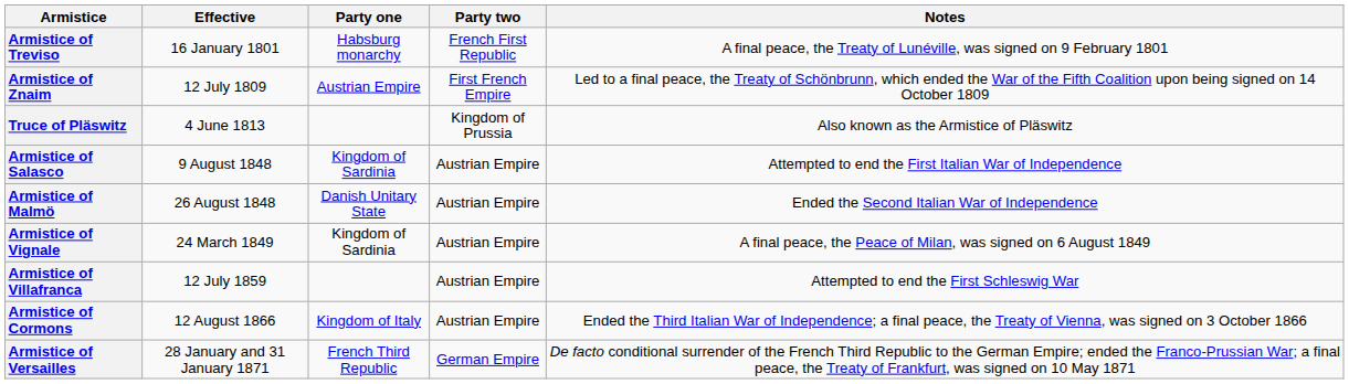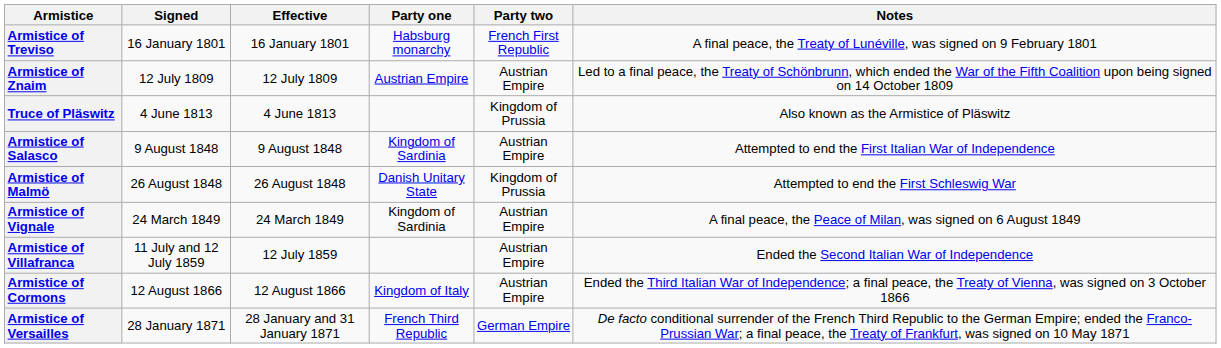+ column: Signed | 16 January 1801 | 12 July 1809 | 4 June 1813 | 9 August 1848 | 26 August 1848 | 24 March 1849 | 11 July and 12 July 1859 | 12 August 1866 | 28 January 1871
Armistice of Znaim | Party two: First French Empire -> Austrian Empire
Armistice of Malmö | Party two: Austrian Empire -> Kingdom of Prussia
Armistice of Malmö | Notes: Ended the Second Italian War of Independence -> Attempted to end the First Schleswig War
Armistice of Villafranca | Notes: Attempted to end the First Schleswig War -> Ended the Second Italian War of Independence
